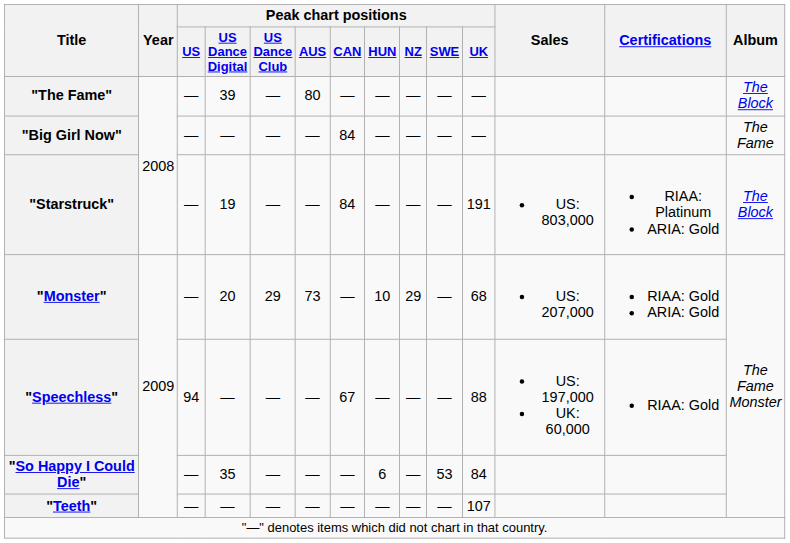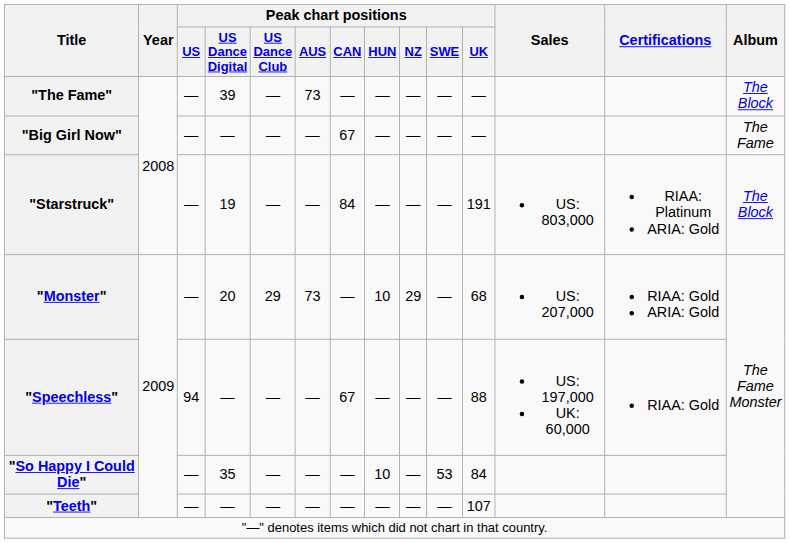"The Fame" | Peak chart positions / AUS: 80 -> 73
"Big Girl Now" | Peak chart positions / CAN: 84 -> 67
"So Happy I Could Die" | Peak chart positions / HUN: 6 -> 10
